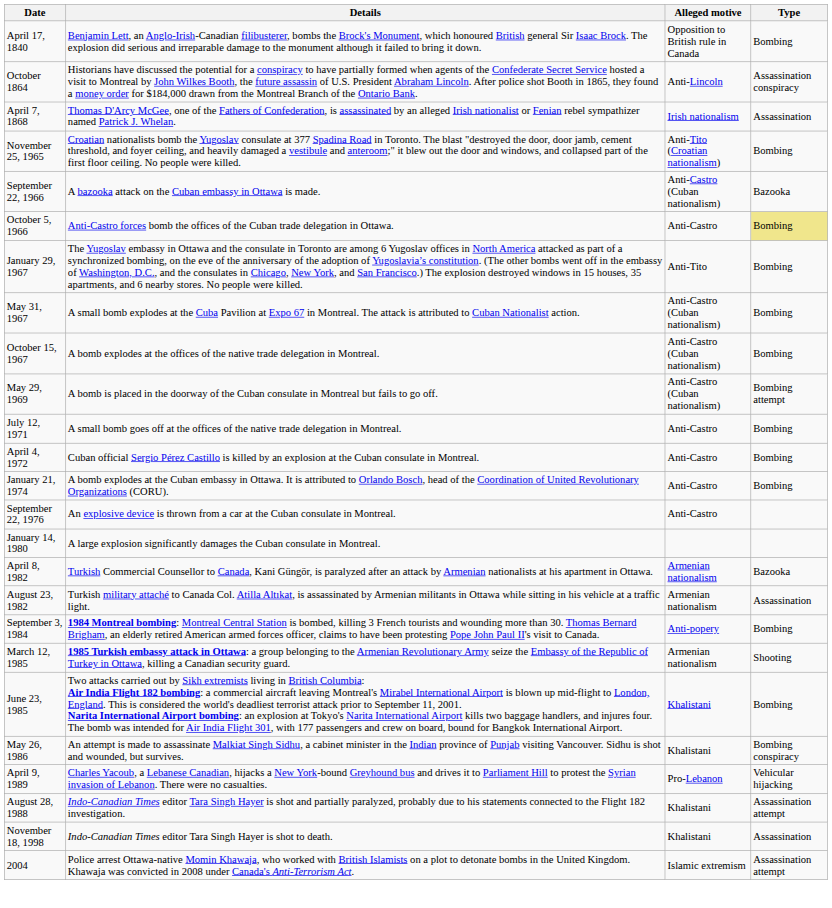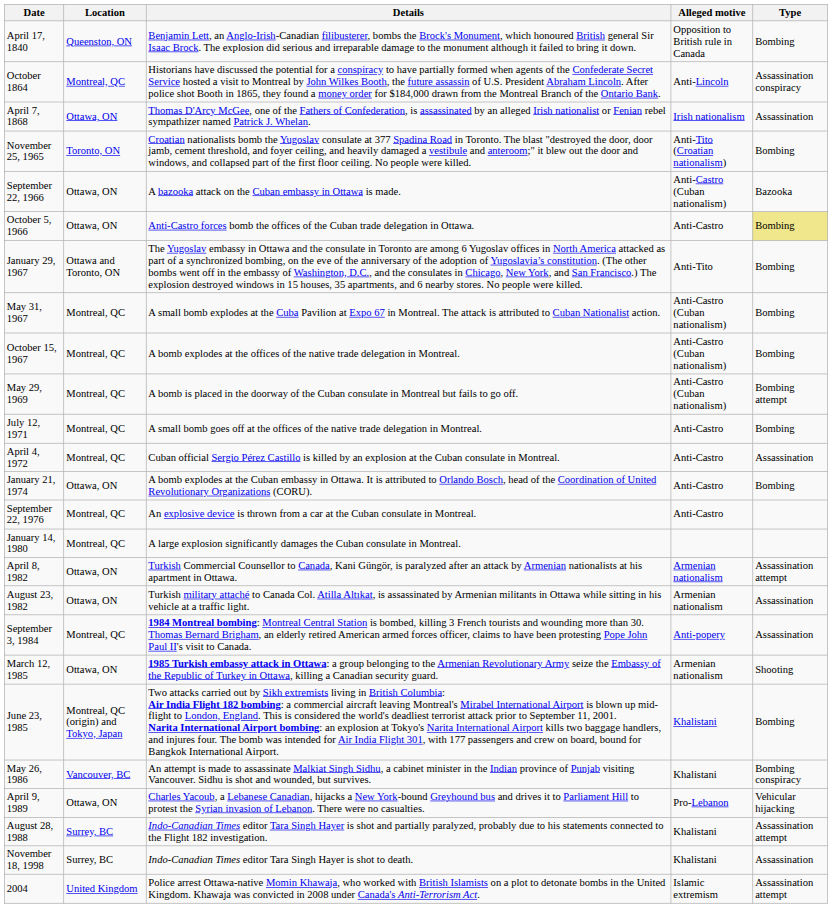+ column: Location | Queenston, ON | Montreal, QC | Ottawa, ON | Toronto, ON | Ottawa, ON | Ottawa, ON | Ottawa and Toronto, ON | Montreal, QC | Montreal, QC | Montreal, QC | Montreal, QC | Montreal, QC | Ottawa, ON | Montreal, QC | Montreal, QC | Ottawa, ON | Ottawa, ON | Montreal, QC | Ottawa, ON | Montreal, QC (origin) and Tokyo, Japan | Vancouver, BC | Ottawa, ON | Surrey, BC | Surrey, BC | United Kingdom
April 4, 1972 | Type: Bombing -> Assassination
April 8, 1982 | Type: Bazooka -> Assassination attempt
September 3, 1984 | Type: Bombing -> Assassination
